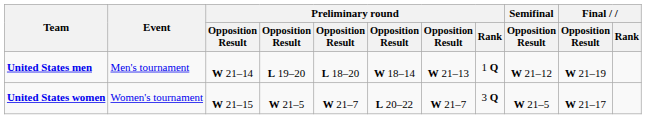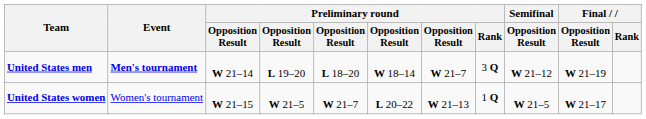United States men | Event: normal -> bold
United States men | column 7: W 21–13 -> W 21–7
United States men | Preliminary round / Rank: 1 Q -> 3 Q
United States women | column 7: W 21–7 -> W 21–13
United States women | Preliminary round / Rank: 3 Q -> 1 Q
